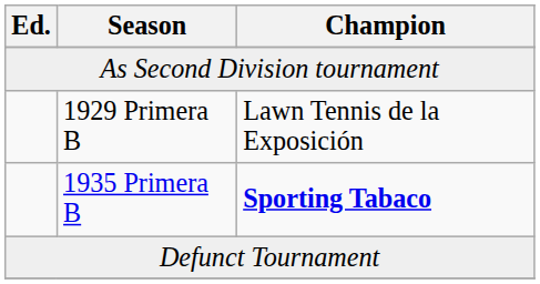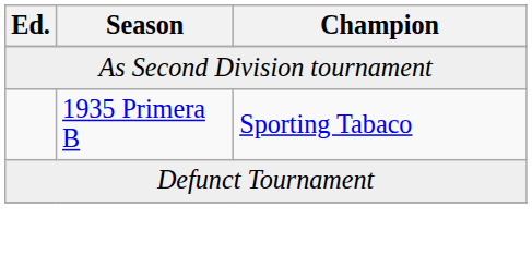- row: 1929 Primera B | Lawn Tennis de la Exposición
1935 Primera B | Champion: bold -> normal
